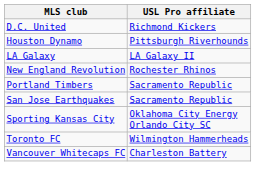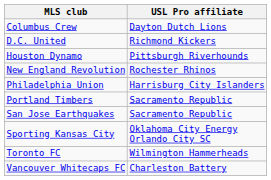+ row: Columbus Crew | Dayton Dutch Lions
- row: LA Galaxy | LA Galaxy II
+ row: Philadelphia Union | Harrisburg City Islanders
